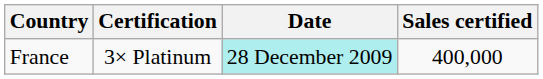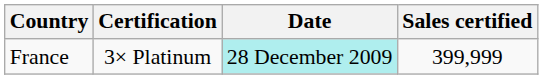France | Sales certified: 400,000 -> 399,999
